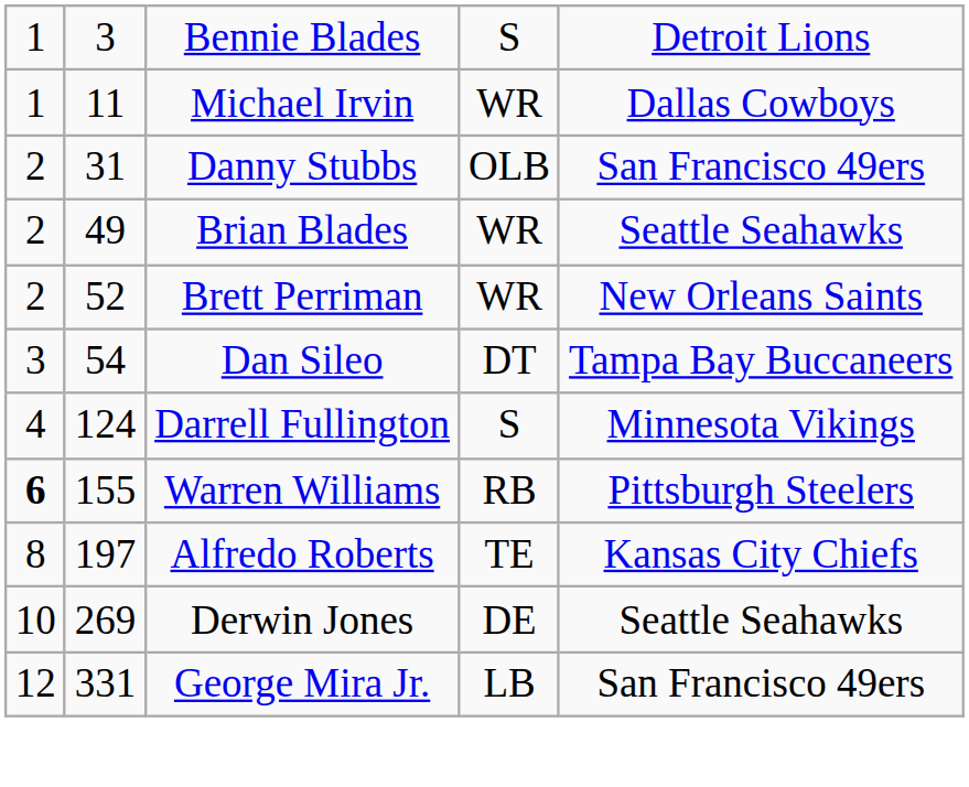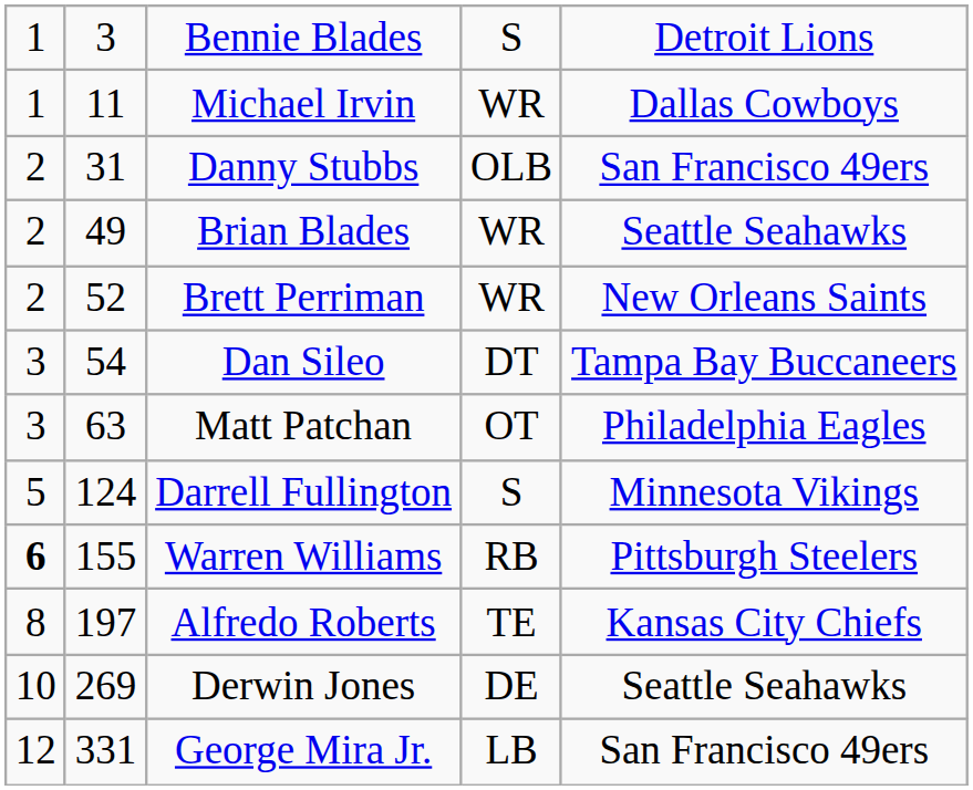+ row: 3 | 63 | Matt Patchan | OT | Philadelphia Eagles
Darrell Fullington | column 1: 4 -> 5
